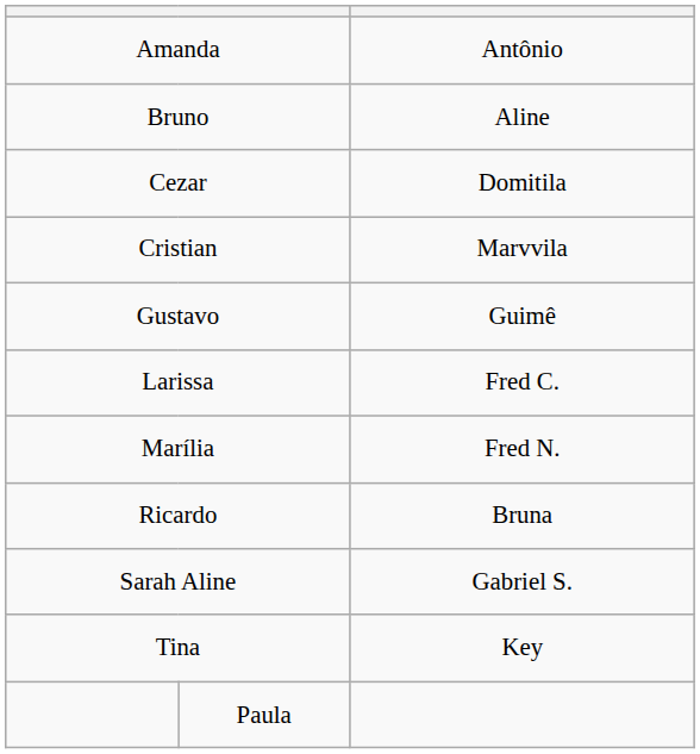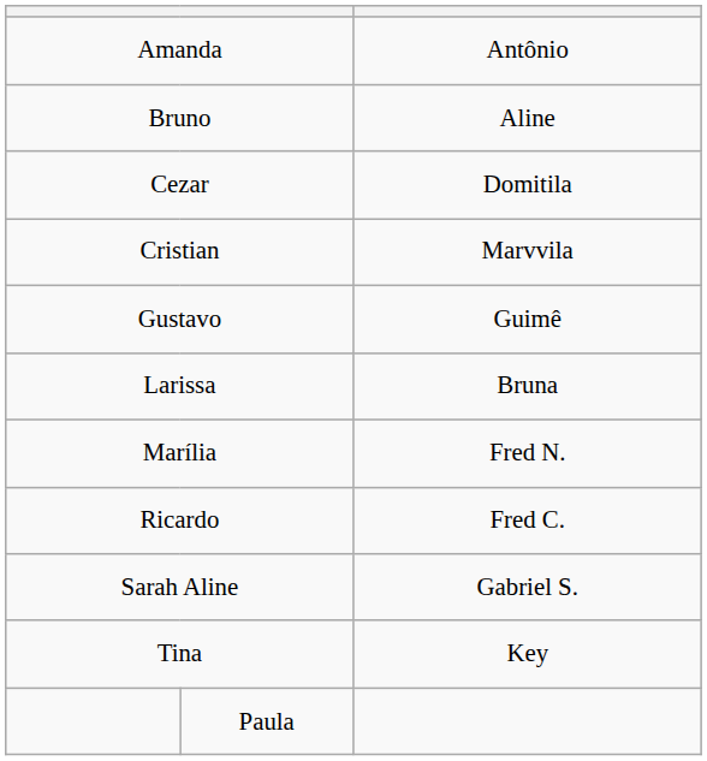Larissa | column 3: Fred C. -> Bruna
Ricardo | column 3: Bruna -> Fred C.
